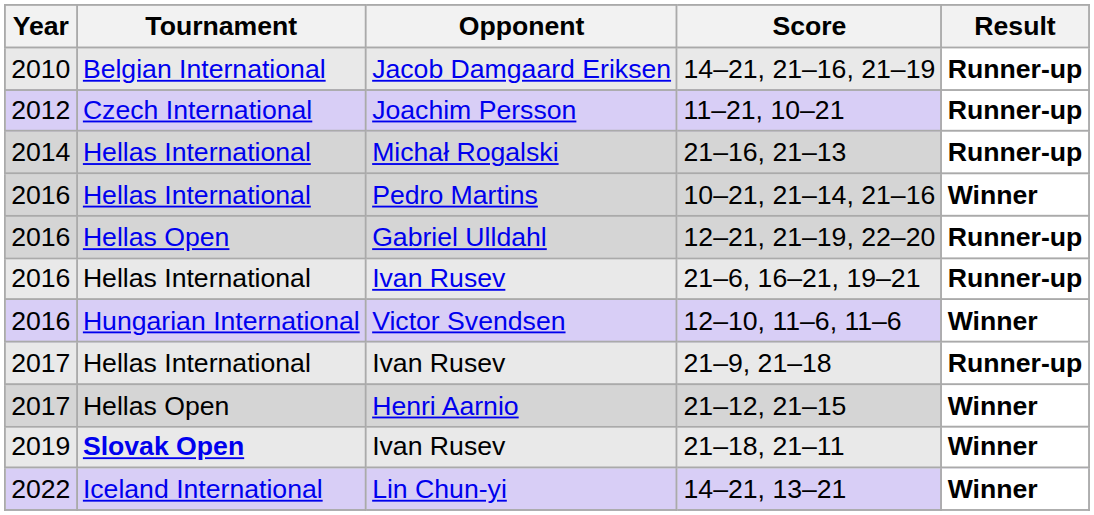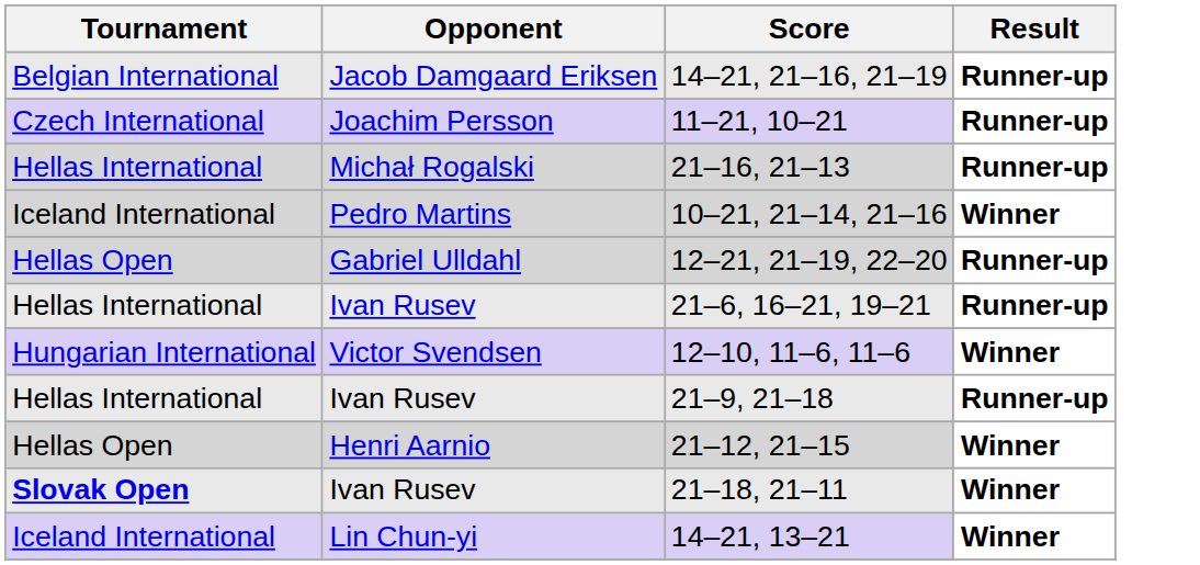- column: Year | 2010 | 2012 | 2014 | 2016 | 2016 | 2016 | 2016 | 2017 | 2017 | 2019 | 2022
10–21, 21–14, 21–16 | Tournament: Hellas International -> Iceland International
